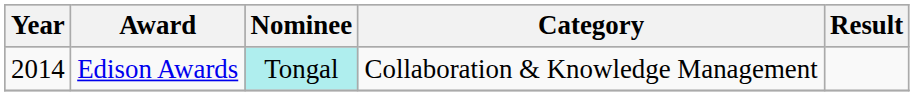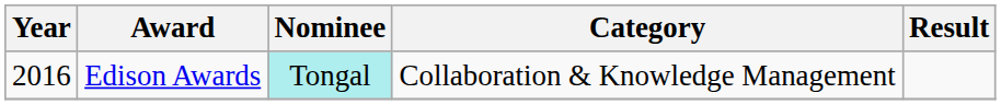Edison Awards | Year: 2014 -> 2016
